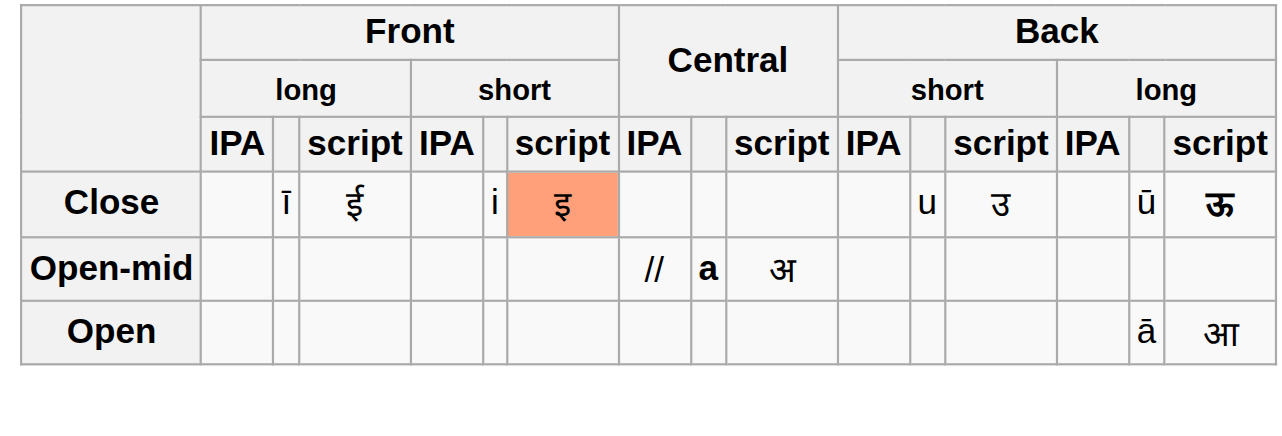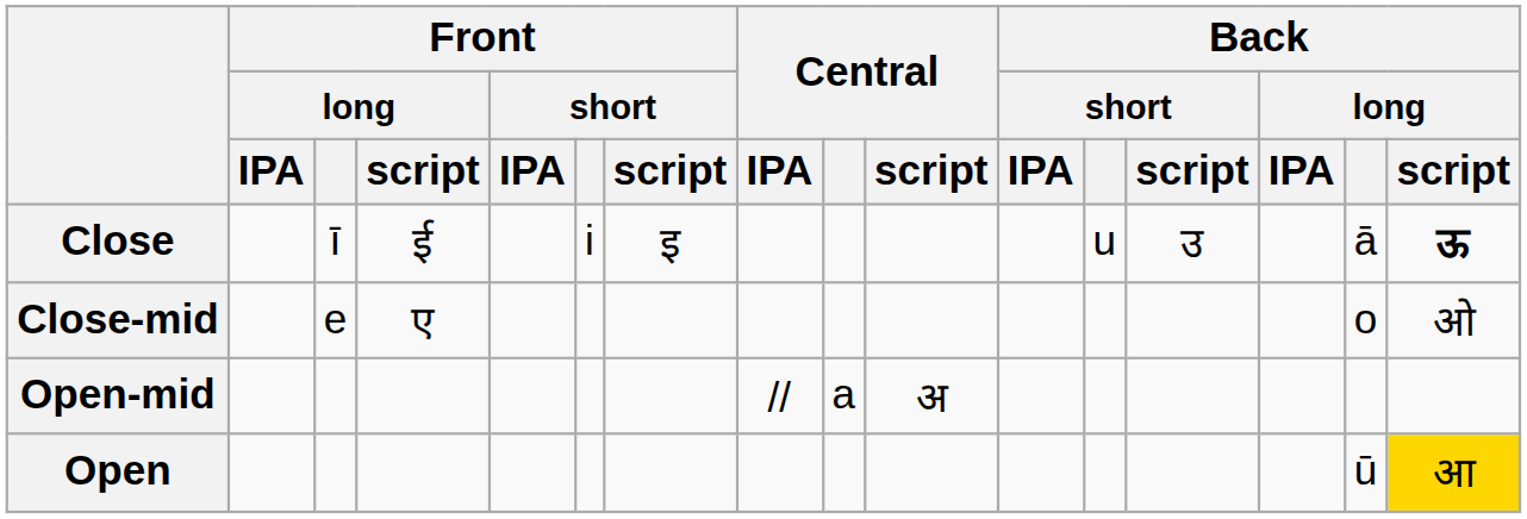Close | Front / short / script: lightsalmon background -> no background
Close | Back / long: ū -> ā
+ row: Close-mid | e | ए | o | ओ
Open-mid | Central: bold -> normal
Open | Back / long: ā -> ū
Open | Back / long / script: no background -> gold background
